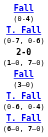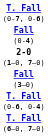rows swapped: T. Fall (0-7, 0-6) <-> Fall (0-4)
